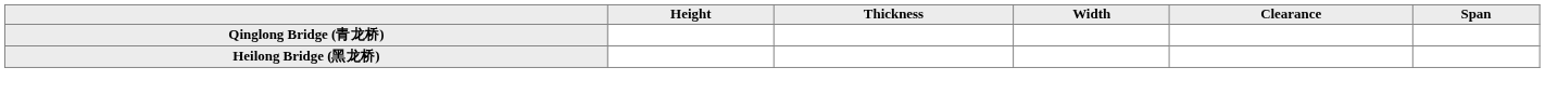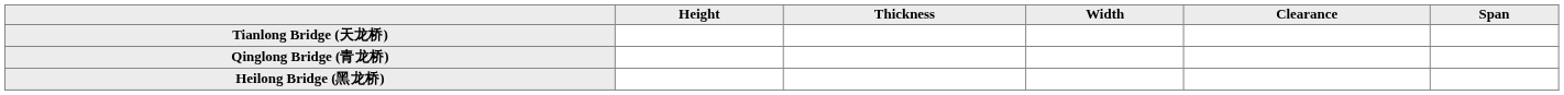+ row: Tianlong Bridge (天龙桥)
